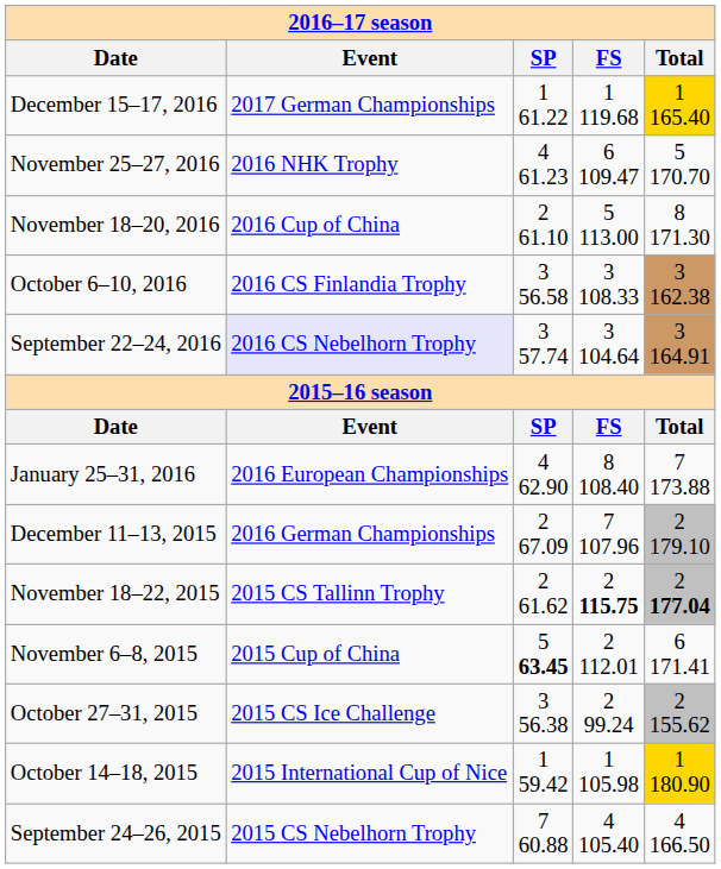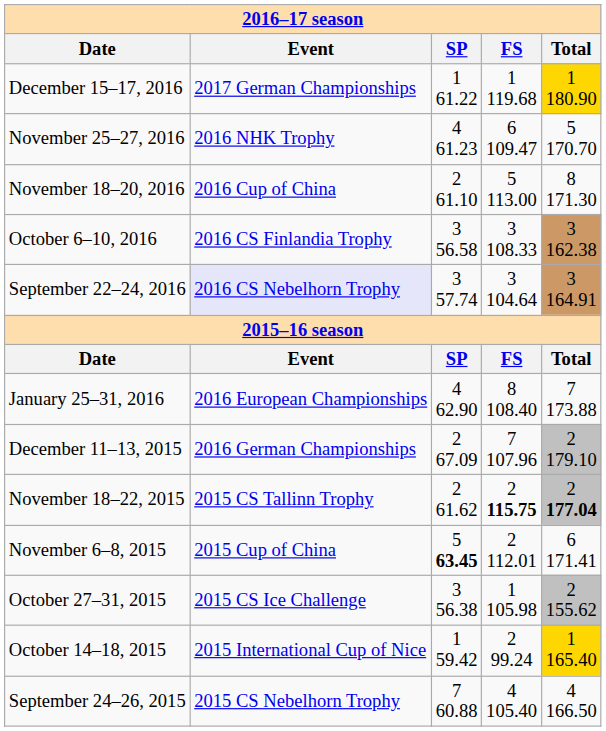December 15–17, 2016 | column 5: 1 165.40 -> 1 180.90
October 27–31, 2015 | column 4: 2 99.24 -> 1 105.98
October 14–18, 2015 | column 4: 1 105.98 -> 2 99.24
October 14–18, 2015 | column 5: 1 180.90 -> 1 165.40
